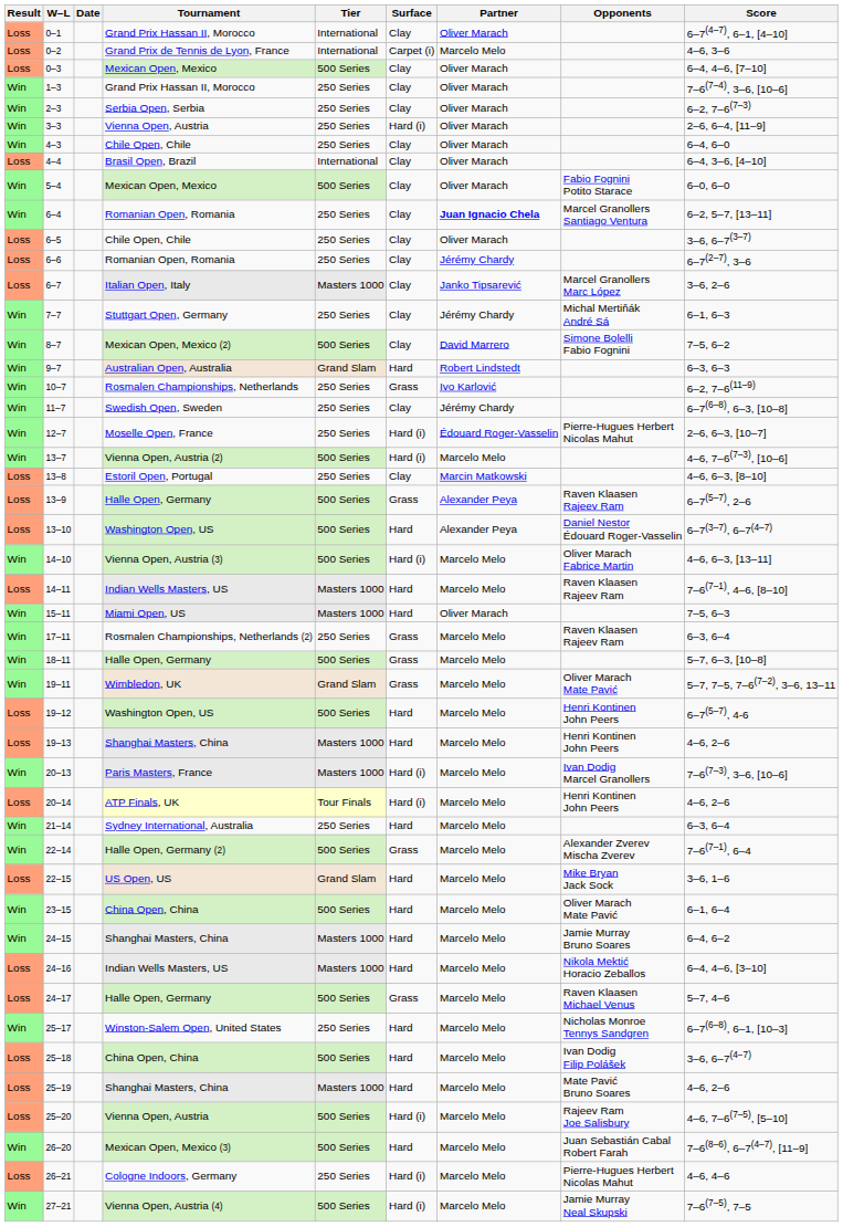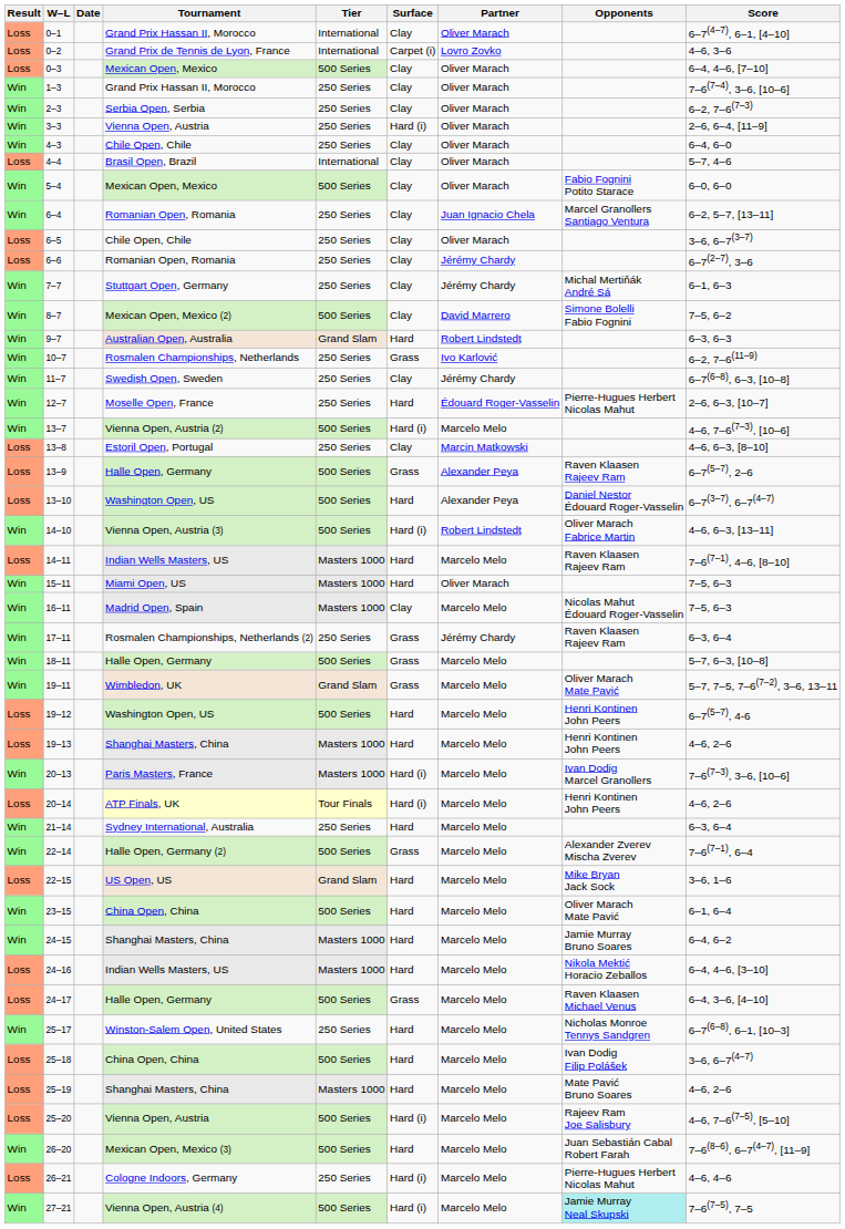0–2 | Partner: Marcelo Melo -> Lovro Zovko
4–4 | Score: 6–4, 3–6, [4–10] -> 5–7, 4–6
6–4 | Partner: bold -> normal
- row: Loss | 6–7 | Italian Open, Italy | Masters 1000 | Clay | Janko Tipsarević | Marcel Granollers Marc López | 3–6, 2–6
12–7 | Surface: Hard (i) -> Hard
14–10 | Partner: Marcelo Melo -> Robert Lindstedt
+ row: Win | 16–11 | Madrid Open, Spain | Masters 1000 | Clay | Marcelo Melo | Nicolas Mahut Édouard Roger-Vasselin | 7–5, 6–3
17–11 | Partner: Marcelo Melo -> Jérémy Chardy
24–17 | Score: 5–7, 4–6 -> 6–4, 3–6, [4–10]
27–21 | Opponents: no background -> paleturquoise background
